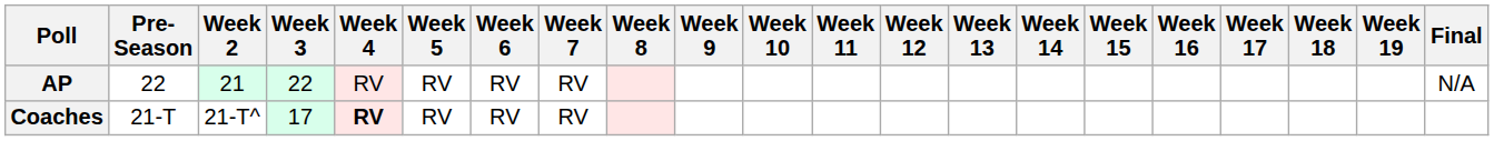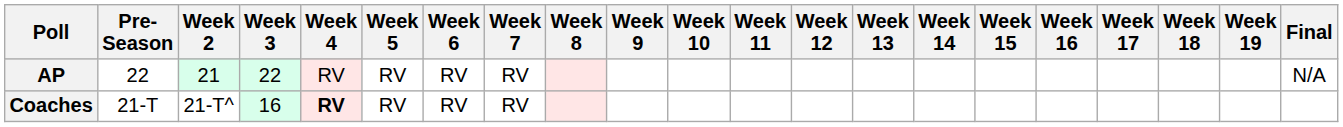Coaches | Week 3: 17 -> 16
